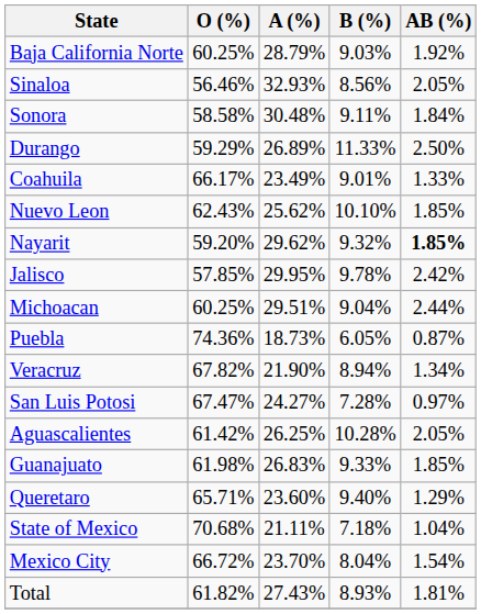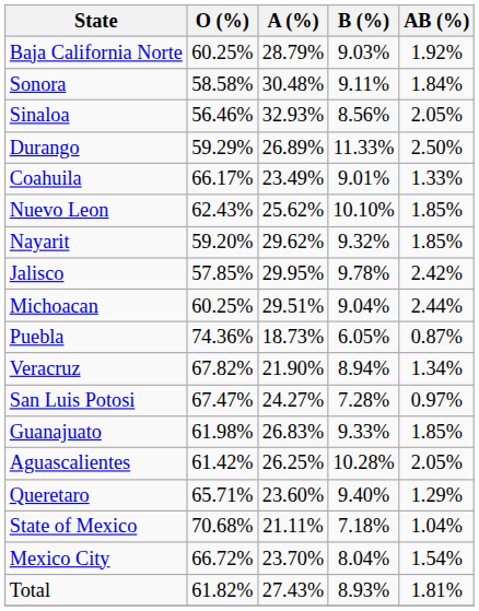rows swapped: Sonora <-> Sinaloa
Nayarit | AB (%): bold -> normal
rows swapped: Aguascalientes <-> Guanajuato
